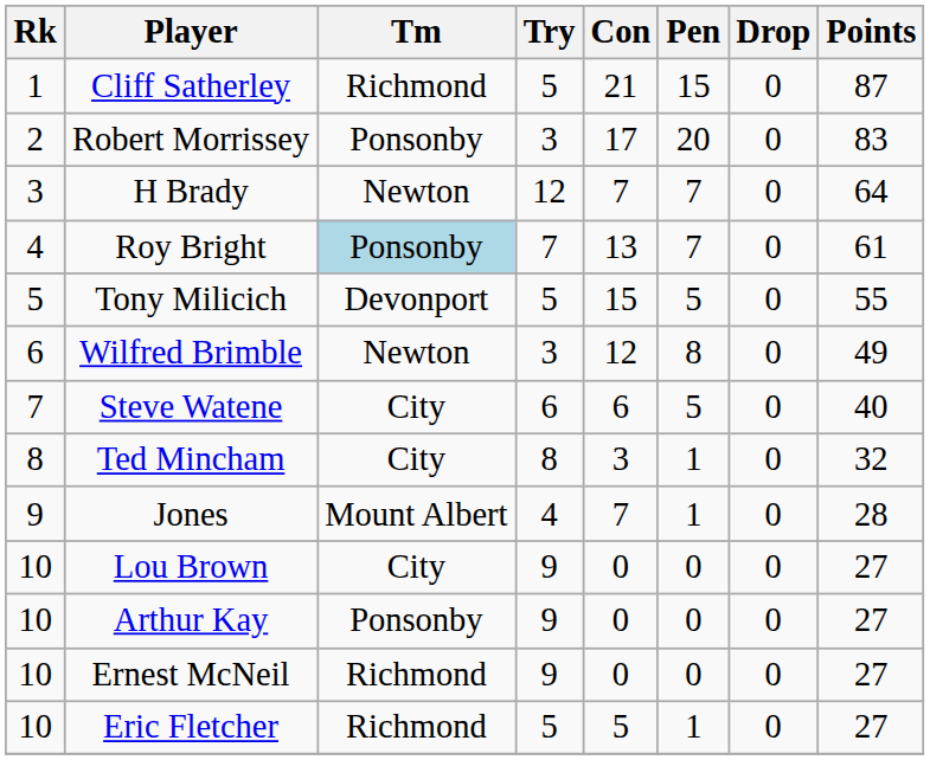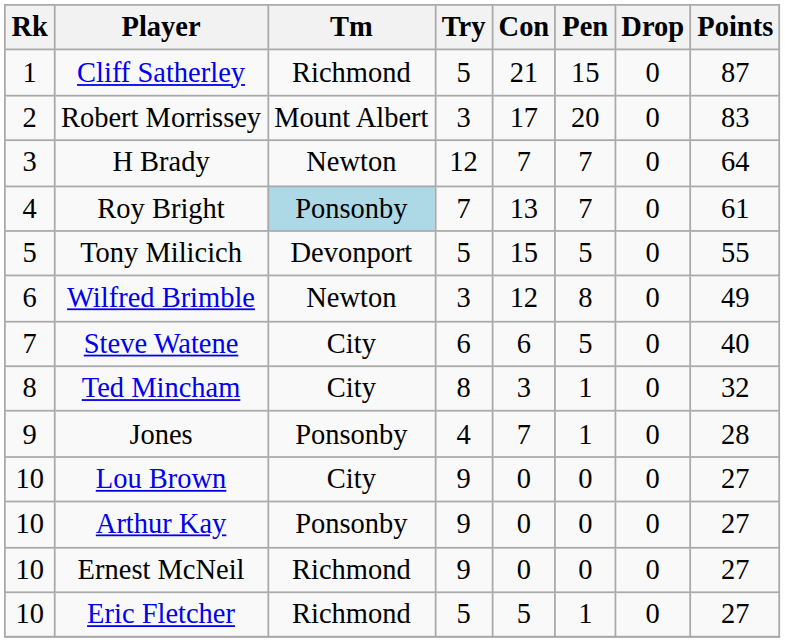Robert Morrissey | Tm: Ponsonby -> Mount Albert
Jones | Tm: Mount Albert -> Ponsonby
